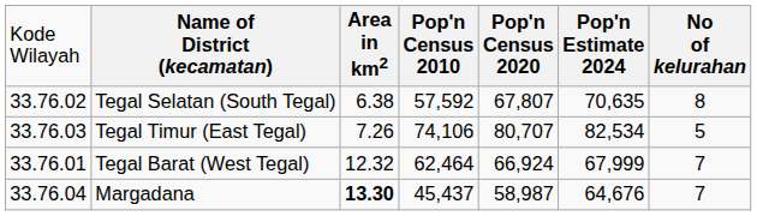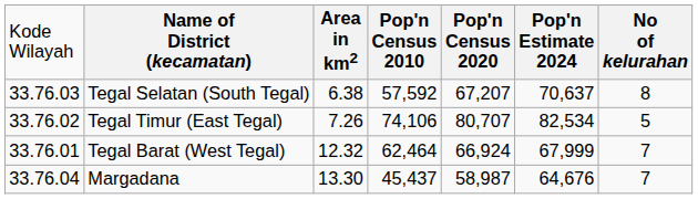Tegal Selatan (South Tegal) | column 1: 33.76.02 -> 33.76.03
Tegal Selatan (South Tegal) | column 5: 67,807 -> 67,207
Tegal Selatan (South Tegal) | column 6: 70,635 -> 70,637
Tegal Timur (East Tegal) | column 1: 33.76.03 -> 33.76.02
Margadana | column 3: bold -> normal
